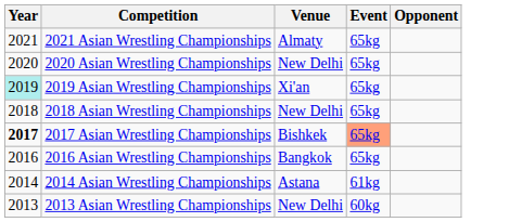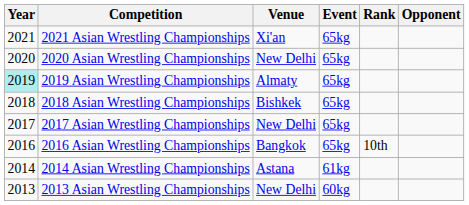+ column: Rank | 10th
2021 Asian Wrestling Championships | Venue: Almaty -> Xi'an
2019 Asian Wrestling Championships | Venue: Xi'an -> Almaty
2018 Asian Wrestling Championships | Venue: New Delhi -> Bishkek
2017 Asian Wrestling Championships | Year: bold -> normal
2017 Asian Wrestling Championships | Venue: Bishkek -> New Delhi
2017 Asian Wrestling Championships | Event: lightsalmon background -> no background
